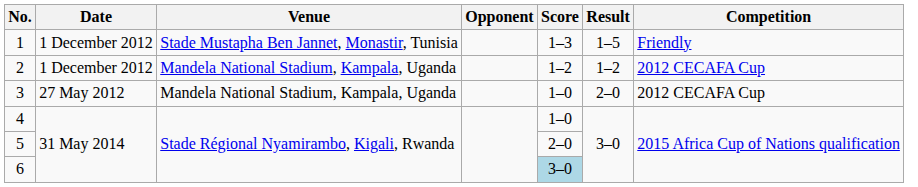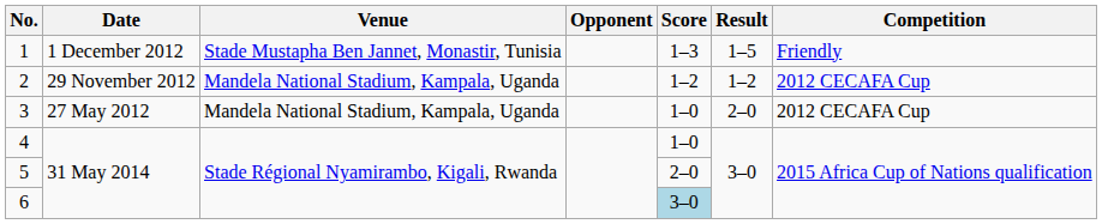2 | Date: 1 December 2012 -> 29 November 2012
